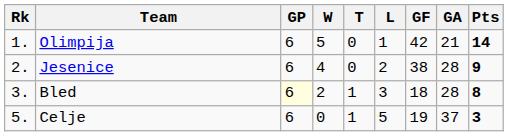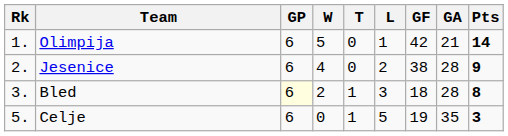Celje | GA: 37 -> 35
